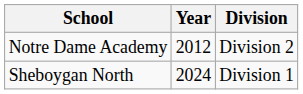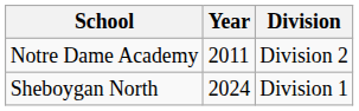Notre Dame Academy | Year: 2012 -> 2011
